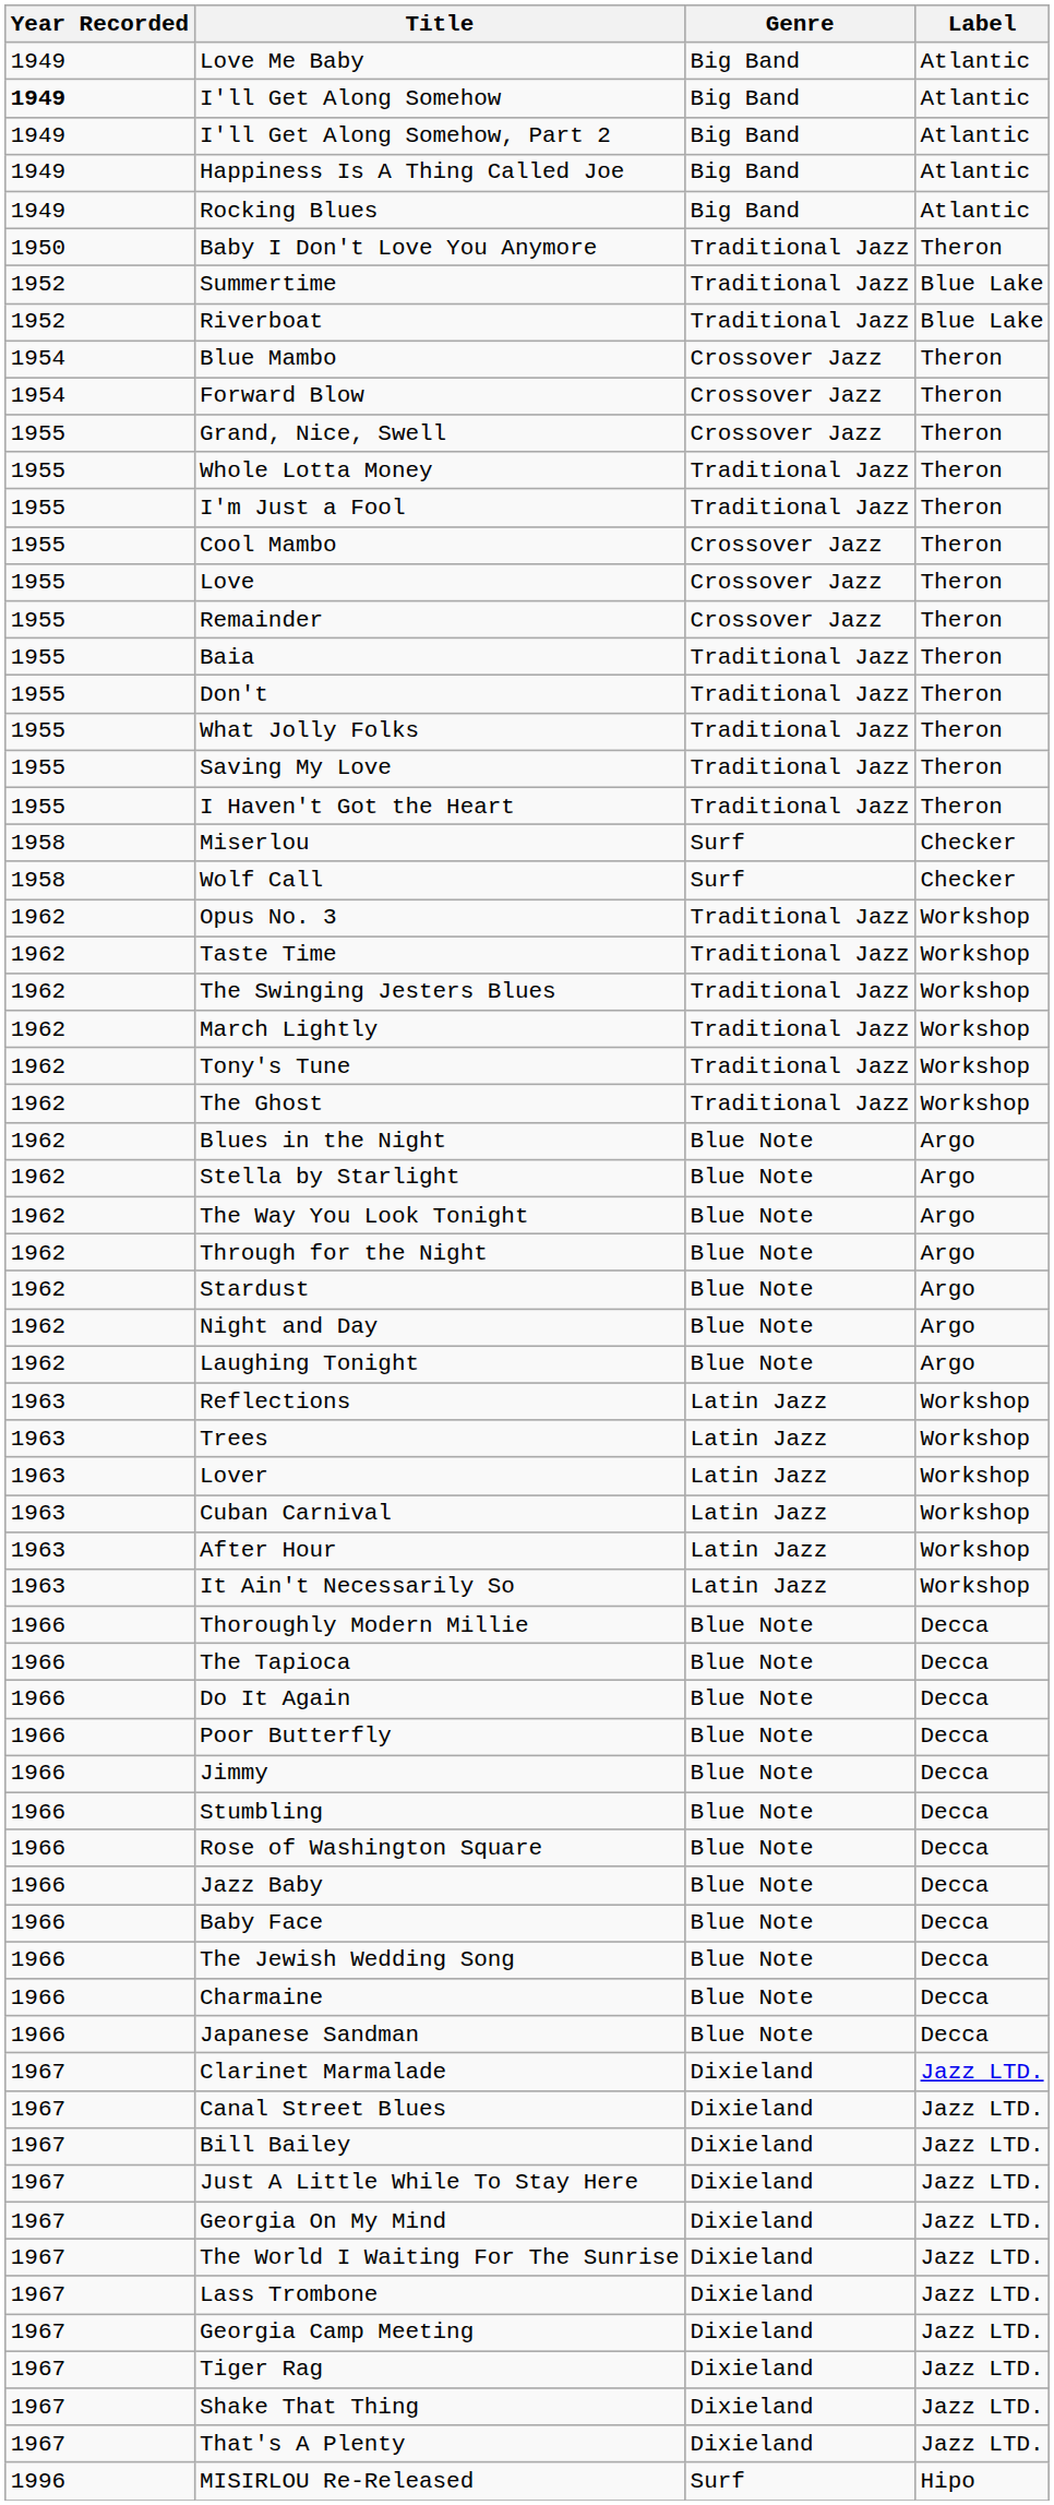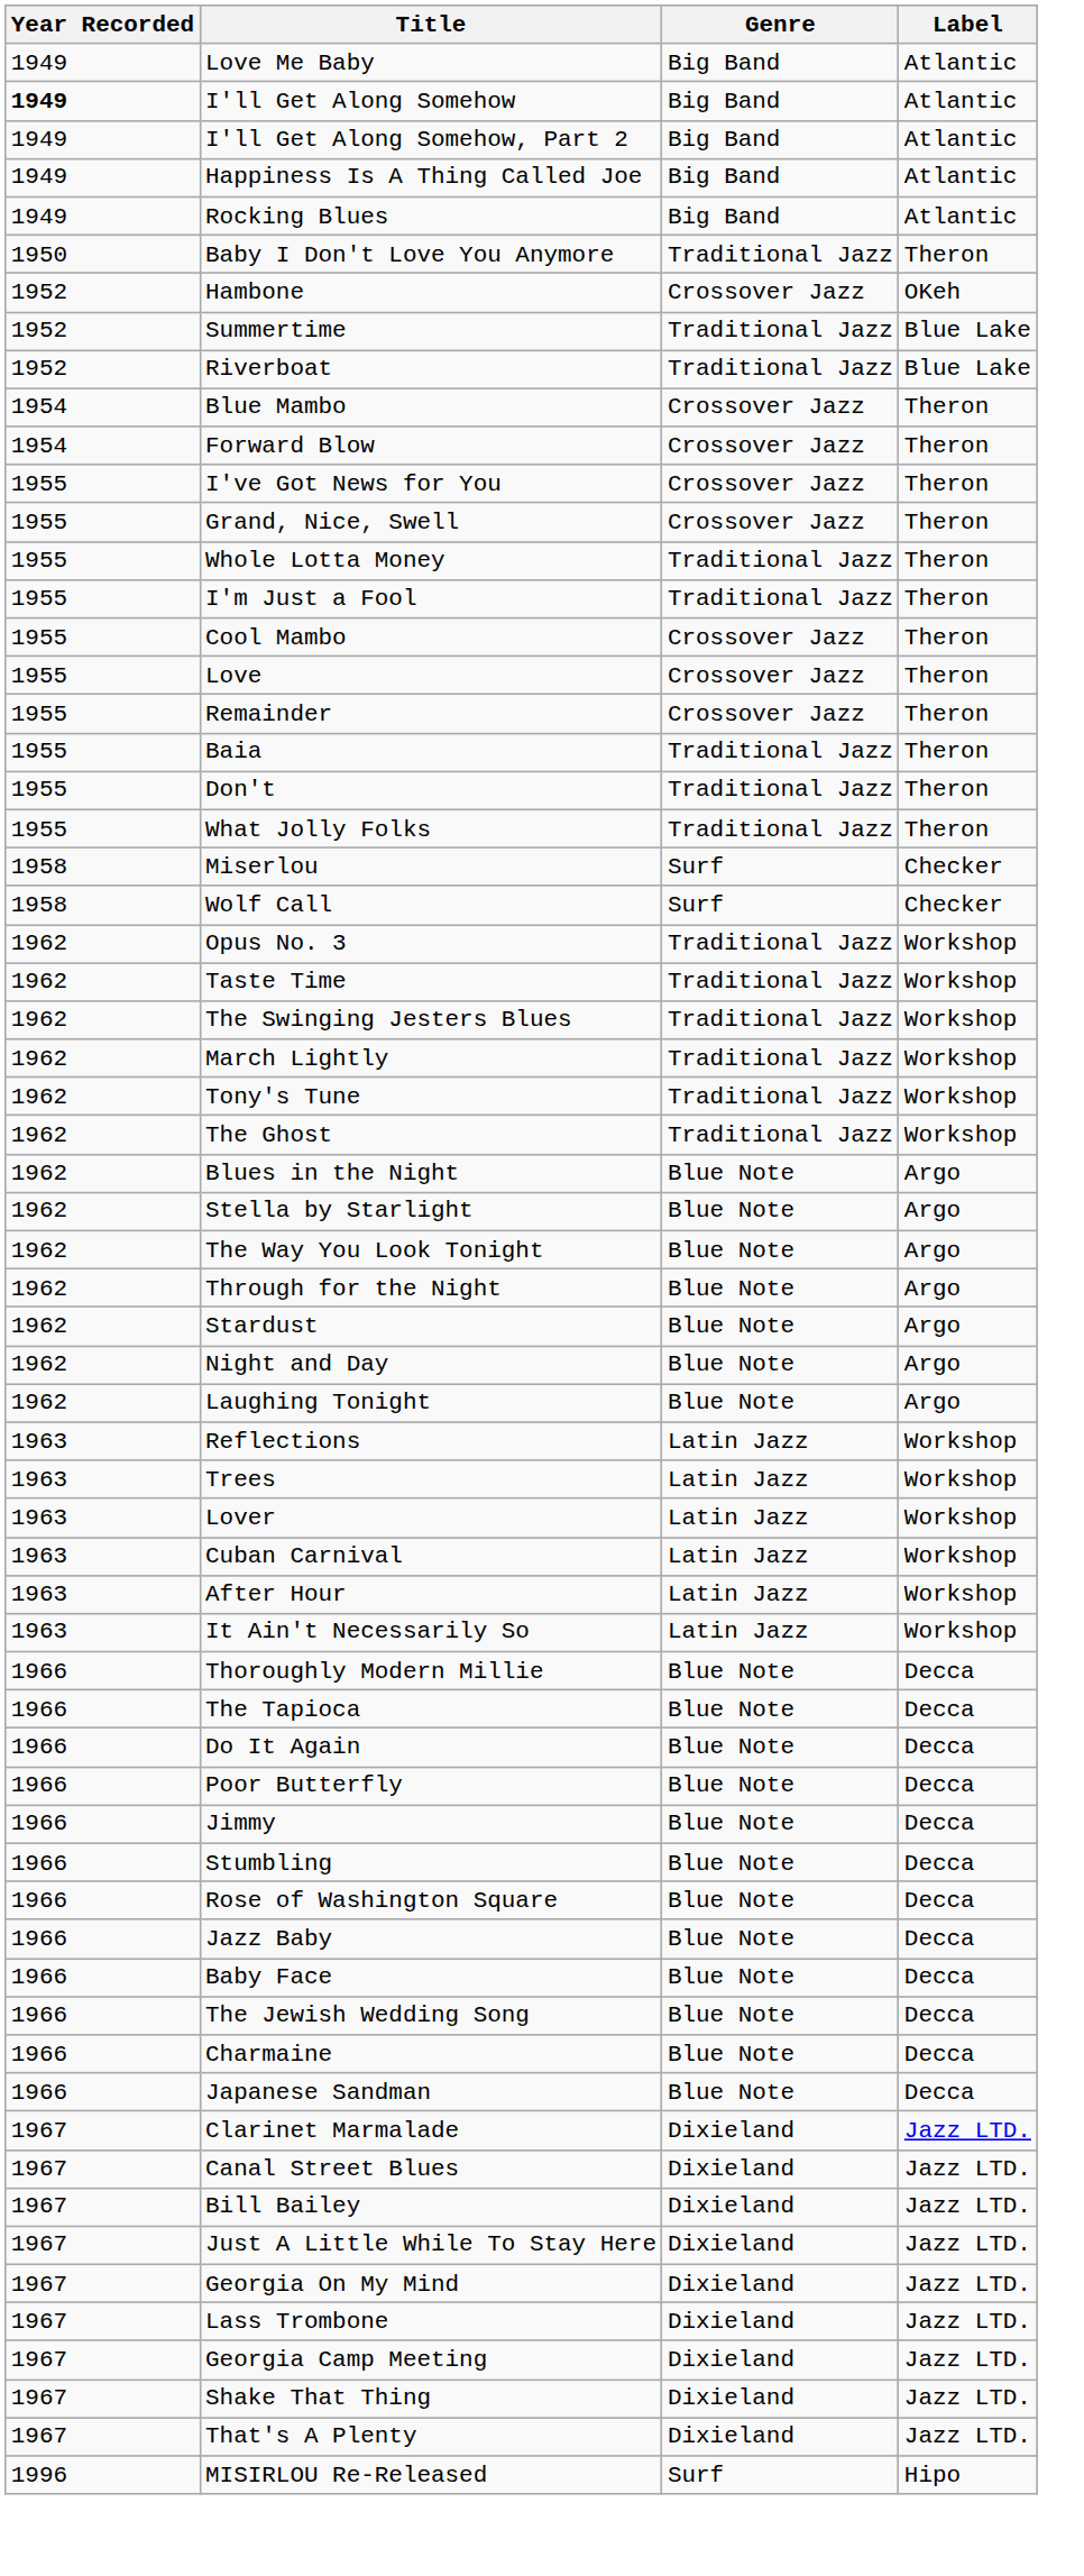+ row: 1952 | Hambone | Crossover Jazz | OKeh
+ row: 1955 | I've Got News for You | Crossover Jazz | Theron
- row: 1955 | Saving My Love | Traditional Jazz | Theron
- row: 1955 | I Haven't Got the Heart | Traditional Jazz | Theron
- row: 1967 | The World I Waiting For The Sunrise | Dixieland | Jazz LTD.
- row: 1967 | Tiger Rag | Dixieland | Jazz LTD.
